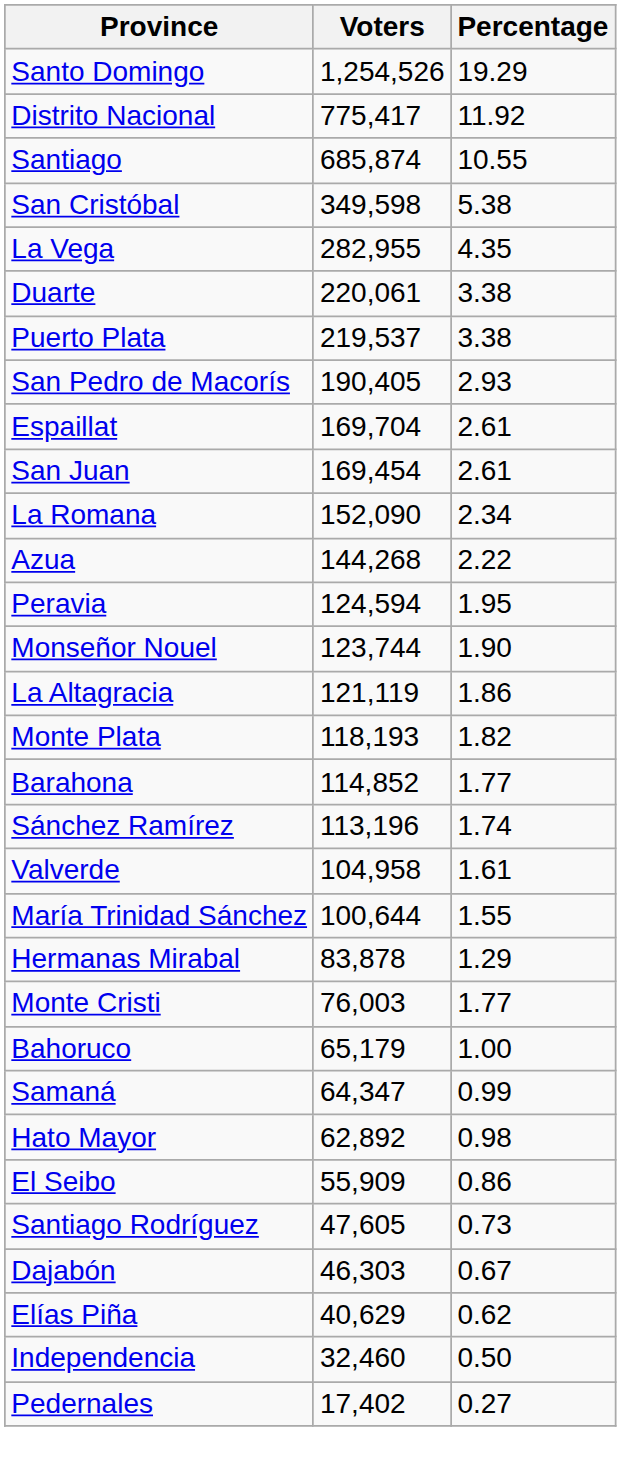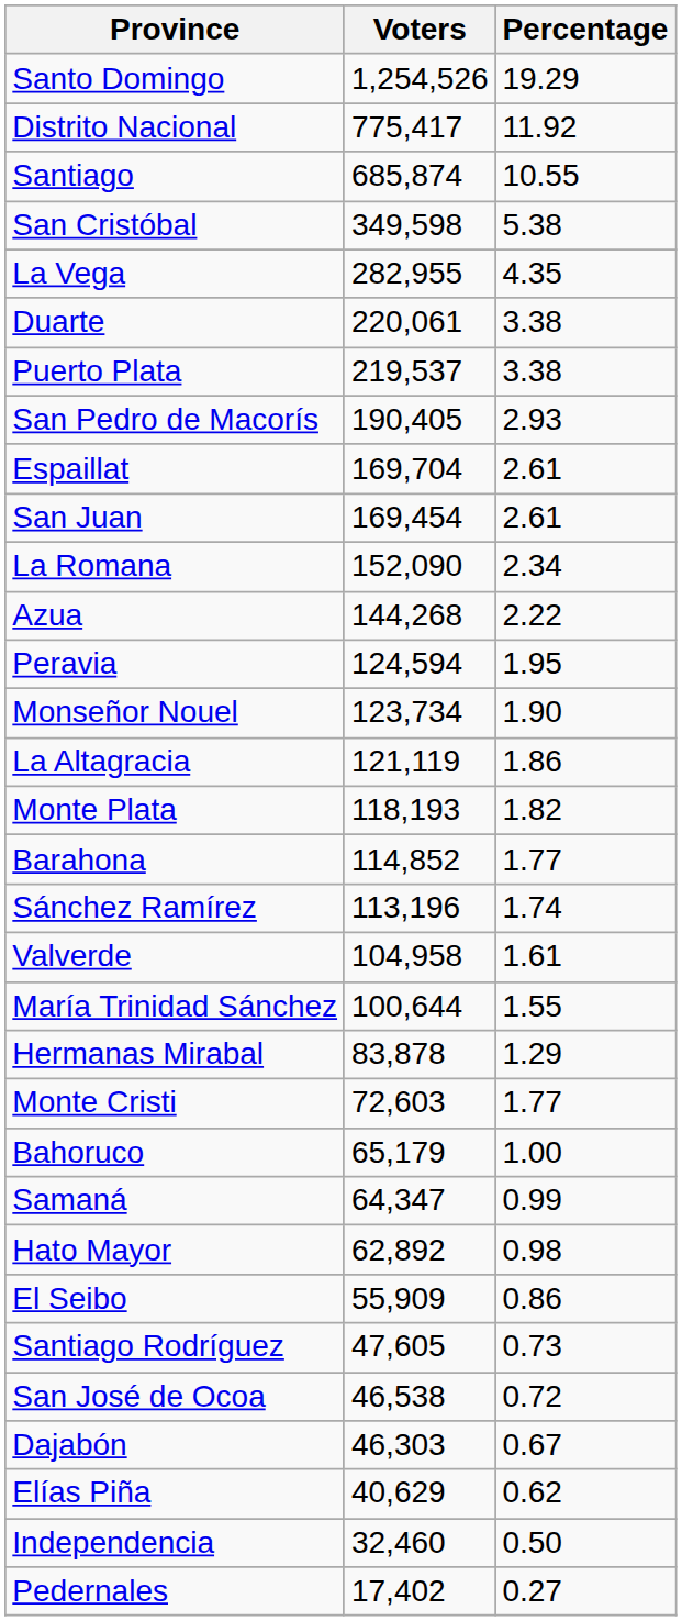Monseñor Nouel | Voters: 123,744 -> 123,734
Monte Cristi | Voters: 76,003 -> 72,603
+ row: San José de Ocoa | 46,538 | 0.72
